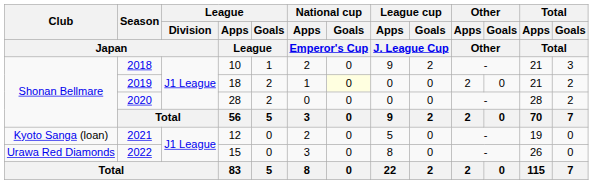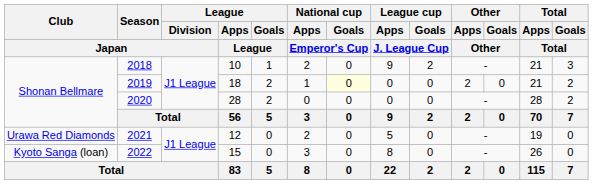2021 | Club / Japan: Kyoto Sanga (loan) -> Urawa Red Diamonds
2022 | Club / Japan: Urawa Red Diamonds -> Kyoto Sanga (loan)
